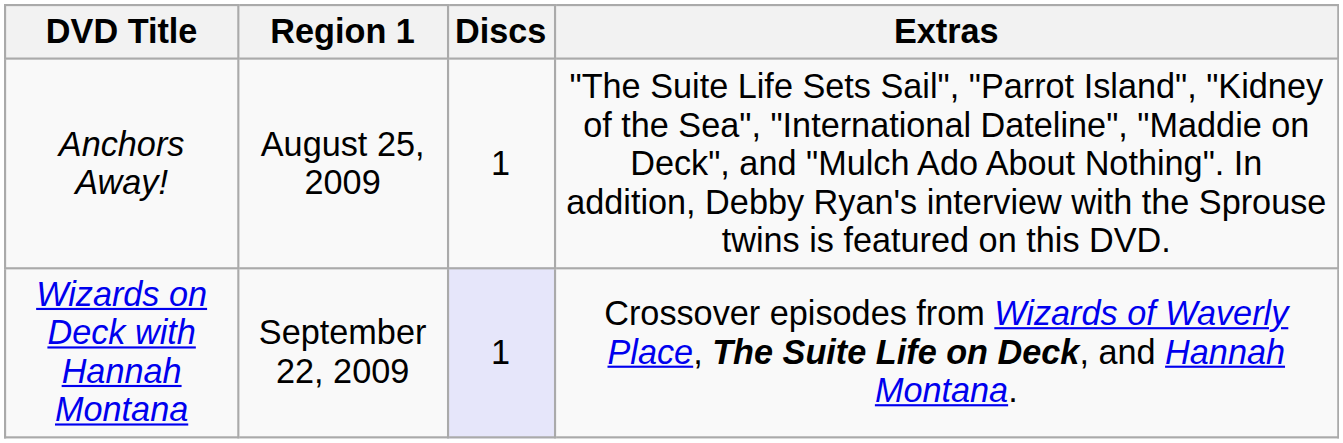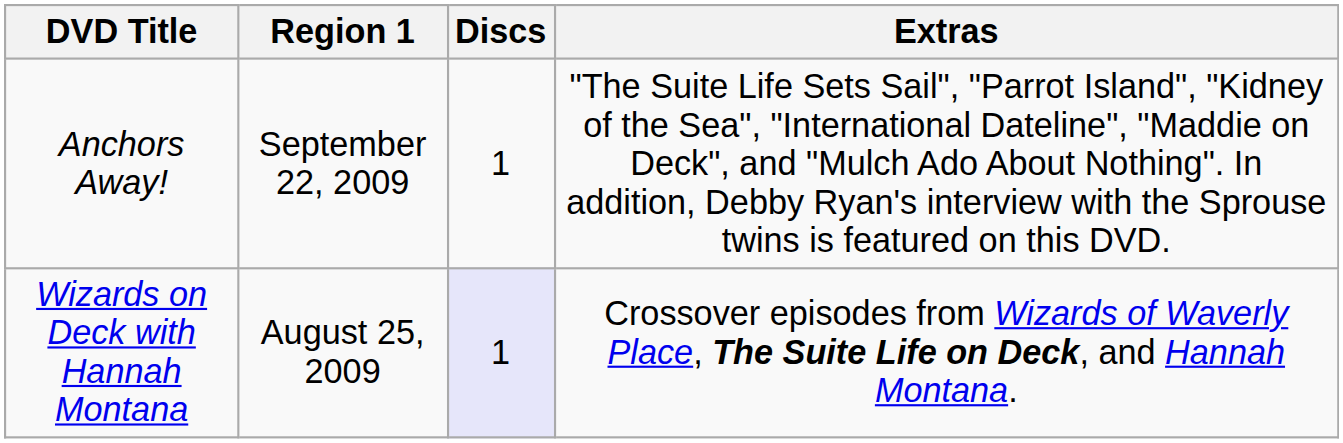Anchors Away! | Region 1: August 25, 2009 -> September 22, 2009
Wizards on Deck with Hannah Montana | Region 1: September 22, 2009 -> August 25, 2009
